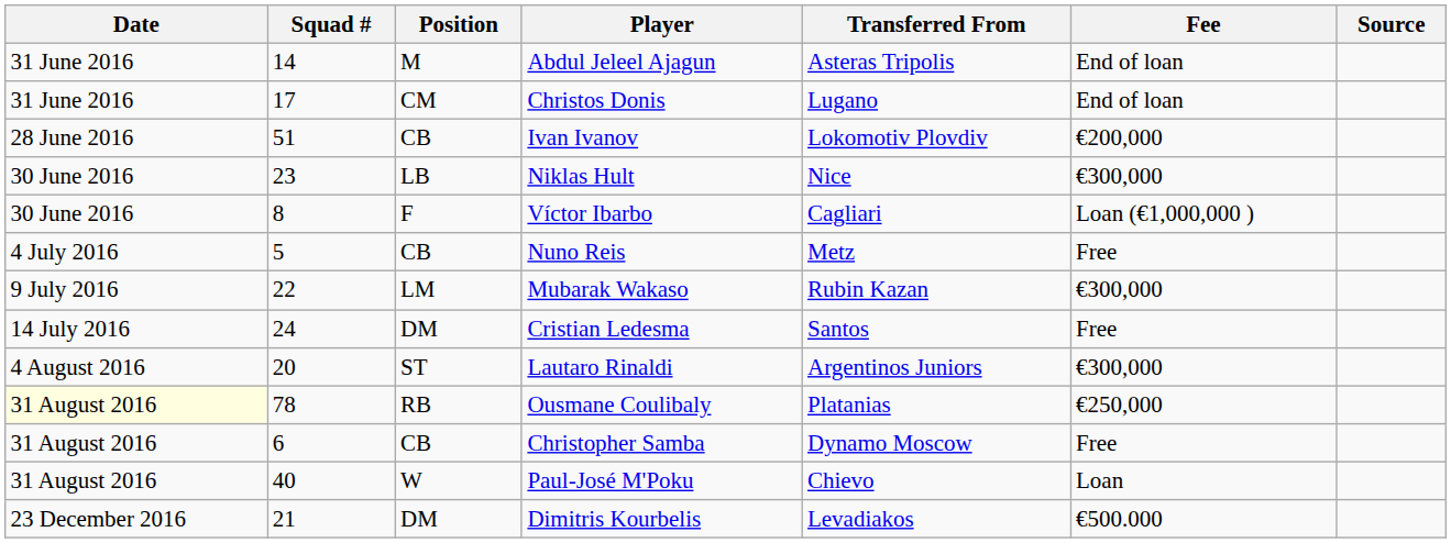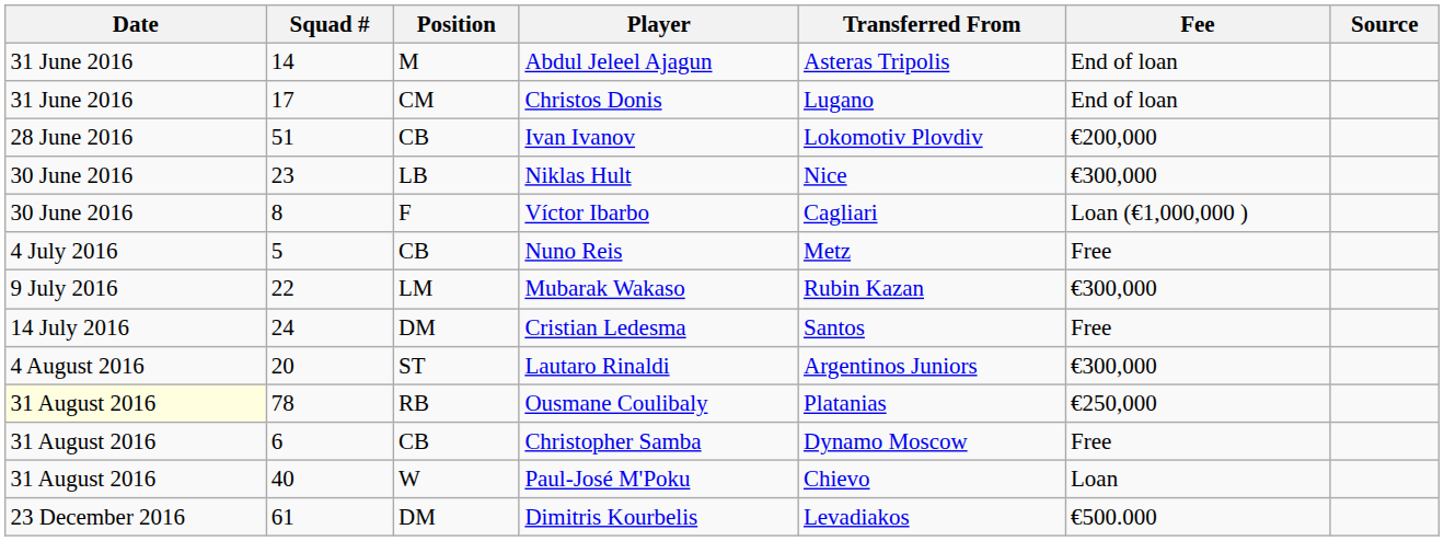Dimitris Kourbelis | Squad #: 21 -> 61
